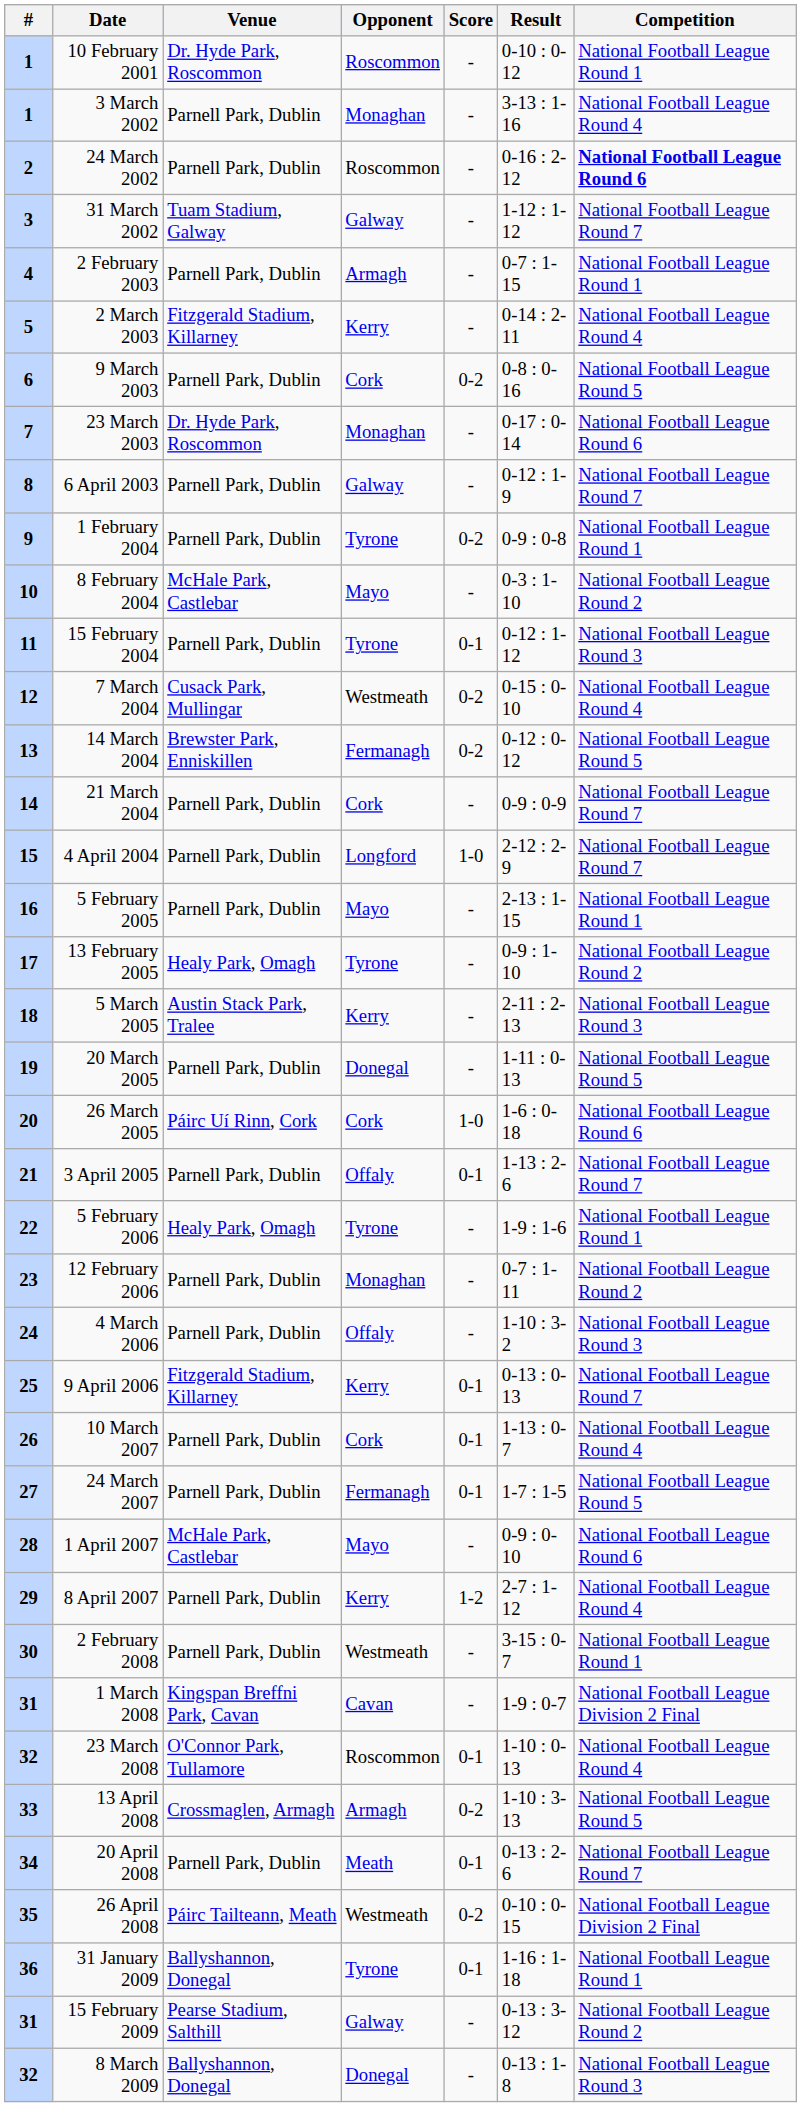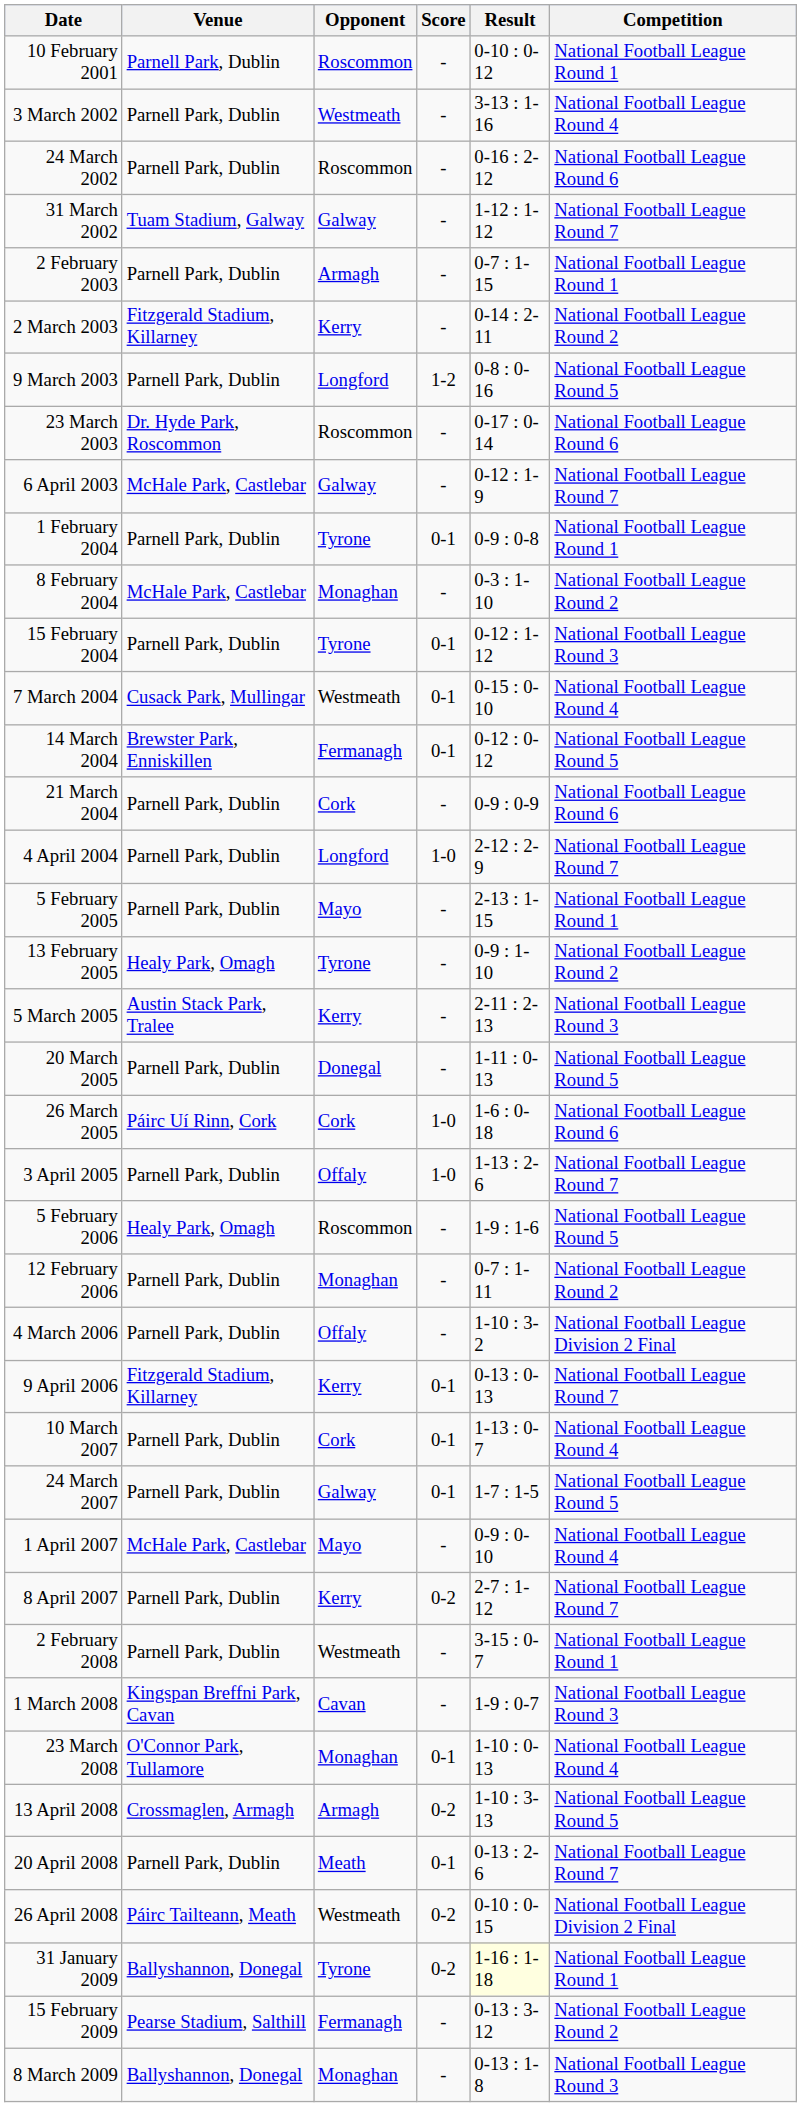- column: # | 1 | 1 | 2 | 3 | 4 | 5 | 6 | 7 | 8 | 9 | 10 | 11 | 12 | 13 | 14 | 15 | 16 | 17 | 18 | 19 | 20 | 21 | 22 | 23 | 24 | 25 | 26 | 27 | 28 | 29 | 30 | 31 | 32 | 33 | 34 | 35 | 36 | 31 | 32
10 February 2001 | Venue: Dr. Hyde Park, Roscommon -> Parnell Park, Dublin
3 March 2002 | Opponent: Monaghan -> Westmeath
24 March 2002 | Competition: bold -> normal
2 March 2003 | Competition: National Football League Round 4 -> National Football League Round 2
9 March 2003 | Opponent: Cork -> Longford
9 March 2003 | Score: 0-2 -> 1-2
23 March 2003 | Opponent: Monaghan -> Roscommon
6 April 2003 | Venue: Parnell Park, Dublin -> McHale Park, Castlebar
1 February 2004 | Score: 0-2 -> 0-1
8 February 2004 | Opponent: Mayo -> Monaghan
7 March 2004 | Score: 0-2 -> 0-1
14 March 2004 | Score: 0-2 -> 0-1
21 March 2004 | Competition: National Football League Round 7 -> National Football League Round 6
3 April 2005 | Score: 0-1 -> 1-0
5 February 2006 | Opponent: Tyrone -> Roscommon
5 February 2006 | Competition: National Football League Round 1 -> National Football League Round 5
4 March 2006 | Competition: National Football League Round 3 -> National Football League Division 2 Final
24 March 2007 | Opponent: Fermanagh -> Galway
1 April 2007 | Competition: National Football League Round 6 -> National Football League Round 4
8 April 2007 | Score: 1-2 -> 0-2
8 April 2007 | Competition: National Football League Round 4 -> National Football League Round 7
1 March 2008 | Competition: National Football League Division 2 Final -> National Football League Round 3
23 March 2008 | Opponent: Roscommon -> Monaghan
31 January 2009 | Score: 0-1 -> 0-2
31 January 2009 | Result: no background -> lightyellow background
15 February 2009 | Opponent: Galway -> Fermanagh
8 March 2009 | Opponent: Donegal -> Monaghan
